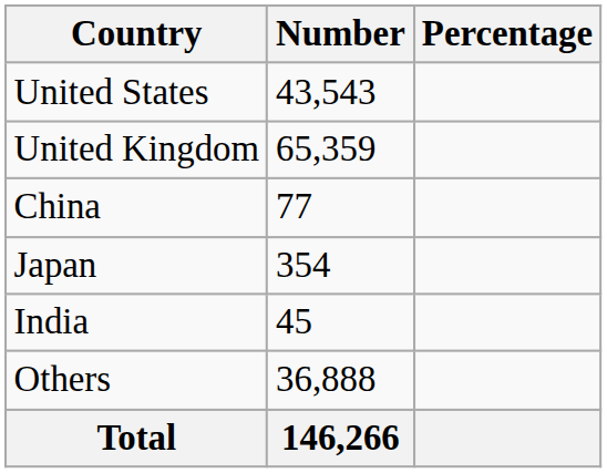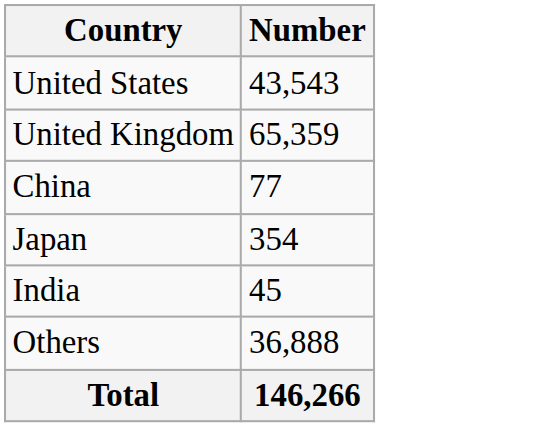- column: Percentage
